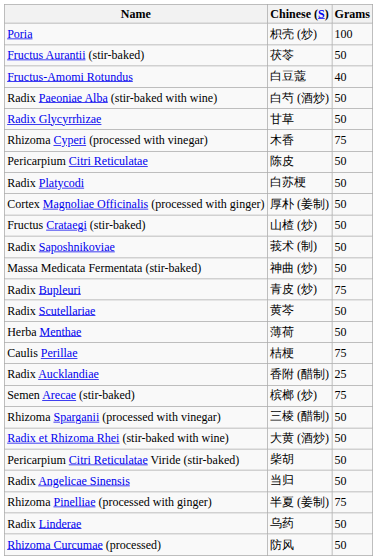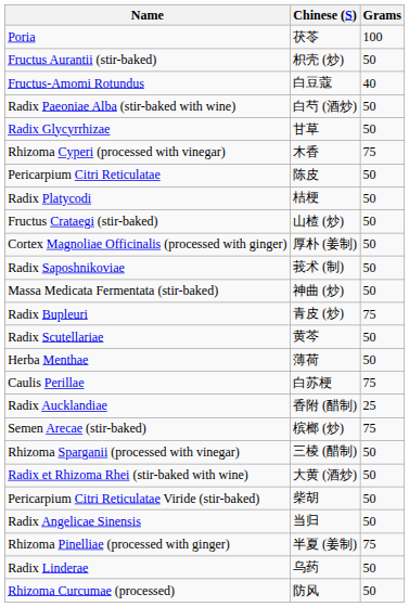Poria | Chinese (S): 枳壳 (炒) -> 茯苓
Fructus Aurantii (stir-baked) | Chinese (S): 茯苓 -> 枳壳 (炒)
Radix Platycodi | Chinese (S): 白苏梗 -> 桔梗
rows swapped: Cortex Magnoliae Officinalis (processed with ginger) <-> Fructus Crataegi (stir-baked)
Caulis Perillae | Chinese (S): 桔梗 -> 白苏梗
